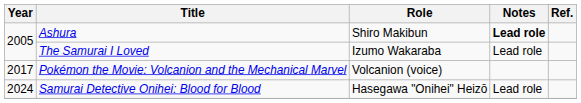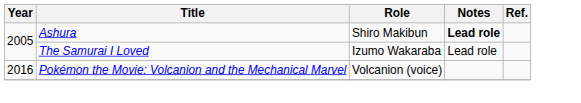Pokémon the Movie: Volcanion and the Mechanical Marvel | Year: 2017 -> 2016
- row: 2024 | Samurai Detective Onihei: Blood for Blood | Hasegawa "Onihei" Heizō | Lead role
